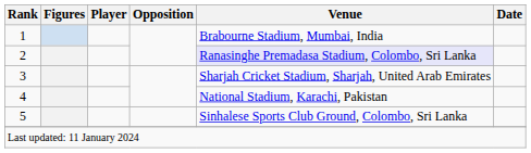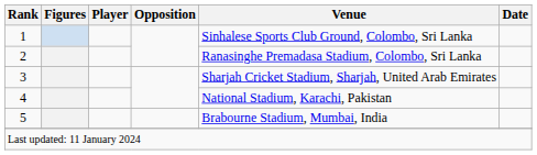1 | Venue: Brabourne Stadium, Mumbai, India -> Sinhalese Sports Club Ground, Colombo, Sri Lanka
2 | Venue: lavender background -> no background
5 | Venue: Sinhalese Sports Club Ground, Colombo, Sri Lanka -> Brabourne Stadium, Mumbai, India
